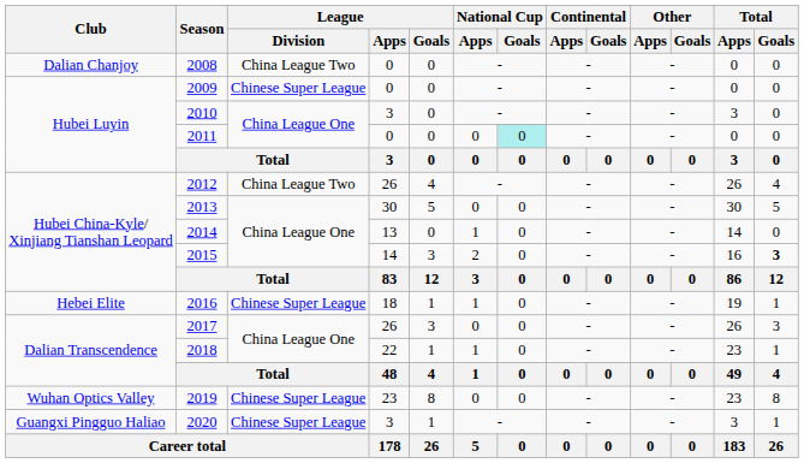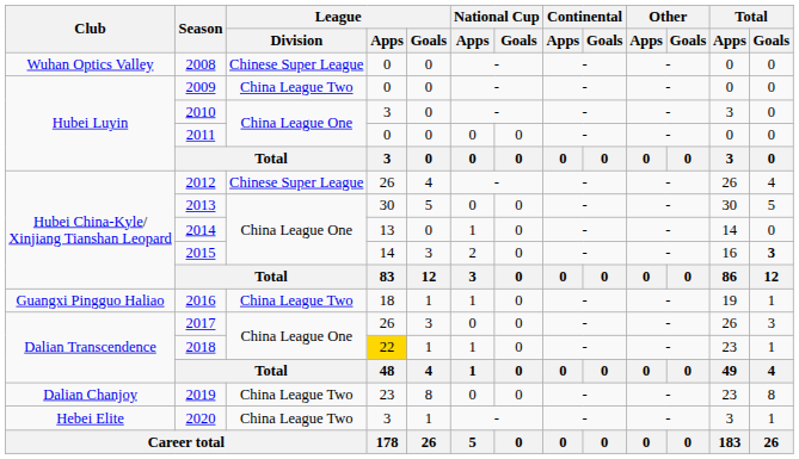2008 | Club: Dalian Chanjoy -> Wuhan Optics Valley
2008 | League / Division: China League Two -> Chinese Super League
2009 | League / Division: Chinese Super League -> China League Two
2011 | National Cup / Goals: paleturquoise background -> no background
2012 | League / Division: China League Two -> Chinese Super League
2016 | Club: Hebei Elite -> Guangxi Pingguo Haliao
2016 | League / Division: Chinese Super League -> China League Two
2018 | League / Apps: no background -> gold background
2019 | Club: Wuhan Optics Valley -> Dalian Chanjoy
2019 | League / Division: Chinese Super League -> China League Two
2020 | Club: Guangxi Pingguo Haliao -> Hebei Elite
2020 | League / Division: Chinese Super League -> China League Two
